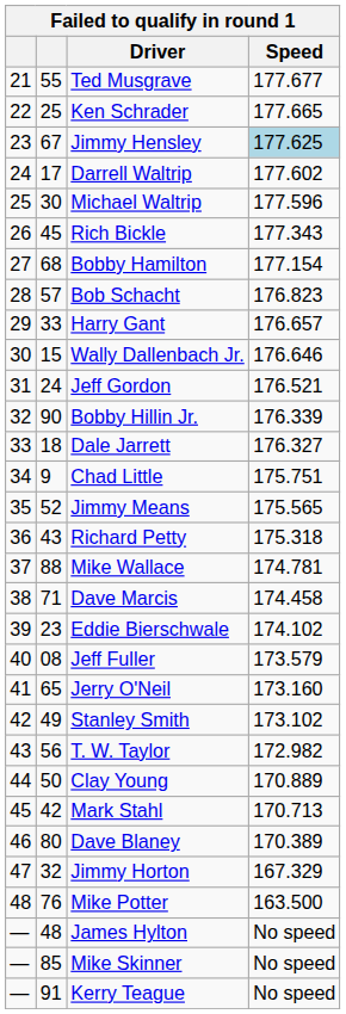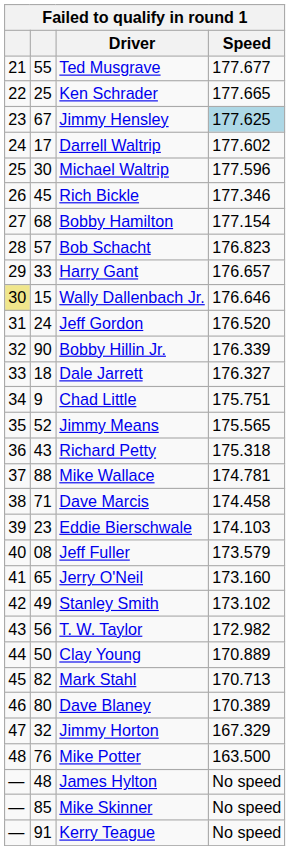Rich Bickle | Speed: 177.343 -> 177.346
Wally Dallenbach Jr. | column 1: no background -> khaki background
Jeff Gordon | Speed: 176.521 -> 176.520
Eddie Bierschwale | Speed: 174.102 -> 174.103
Mark Stahl | column 2: 42 -> 82
